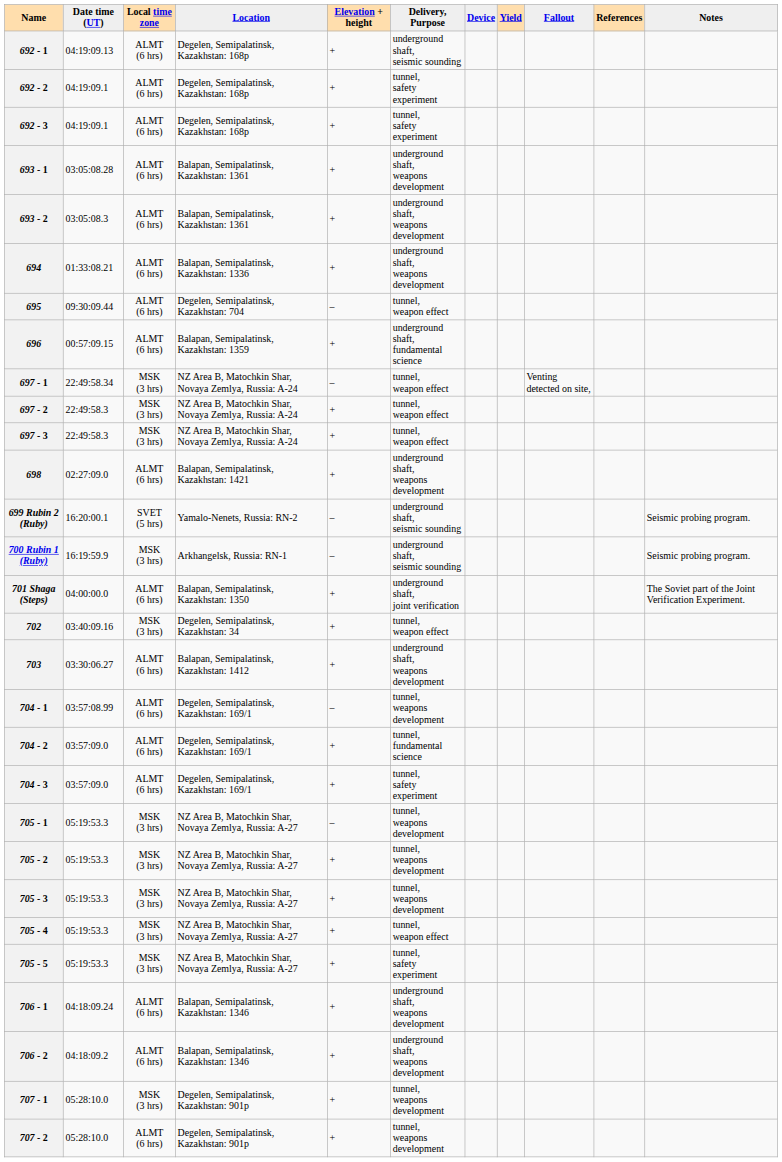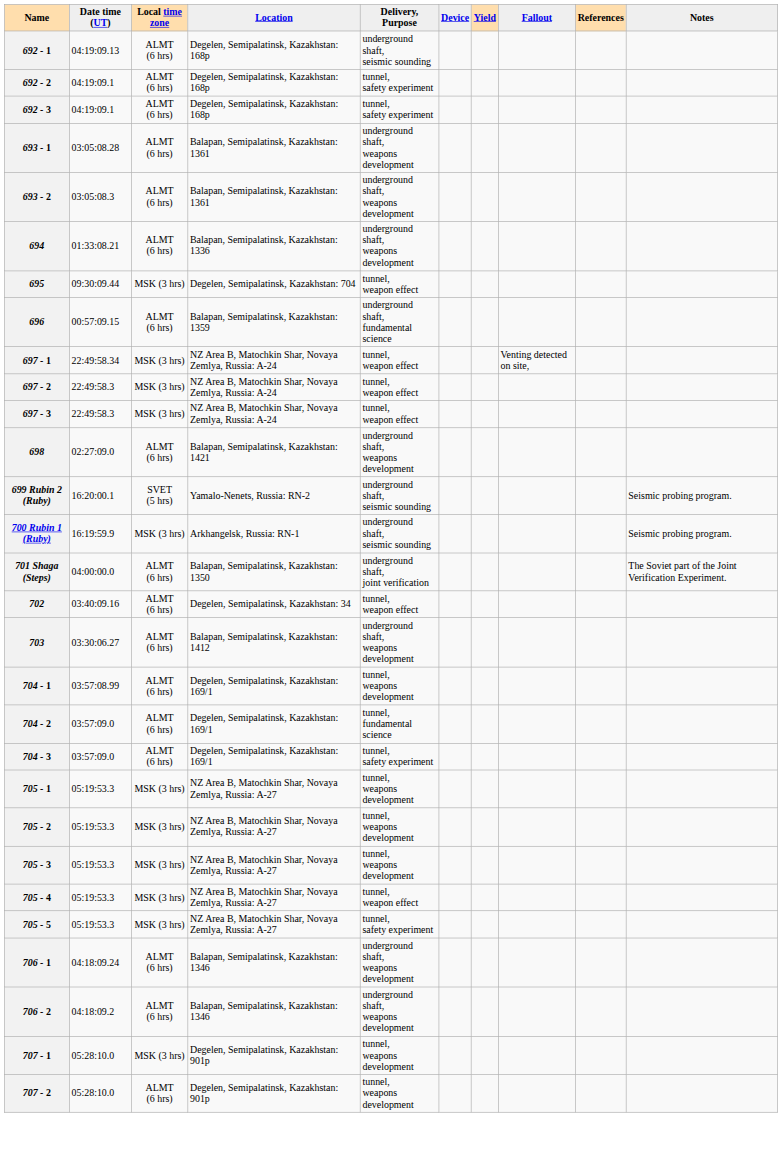- column: Elevation + height | + | + | + | + | + | + | – | + | – | + | + | + | – | – | + | + | + | – | + | + | – | + | + | + | + | + | + | + | +
695 | Local time zone: ALMT (6 hrs) -> MSK (3 hrs)
702 | Local time zone: MSK (3 hrs) -> ALMT (6 hrs)
